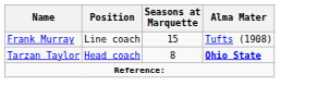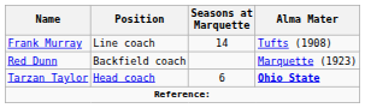Frank Murray | Seasons at Marquette: 15 -> 14
+ row: Red Dunn | Backfield coach | Marquette (1923)
Tarzan Taylor | Seasons at Marquette: 8 -> 6
